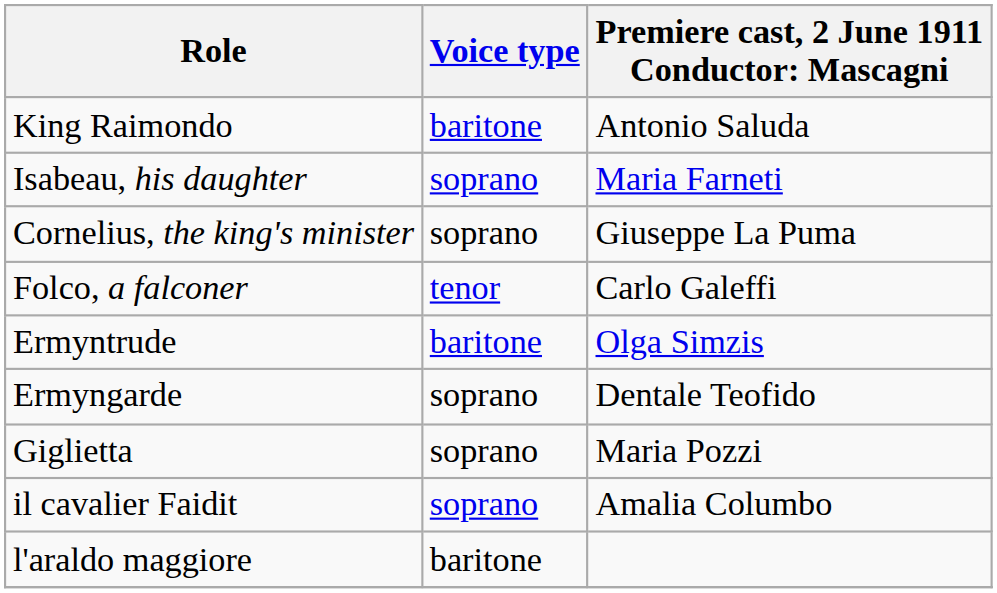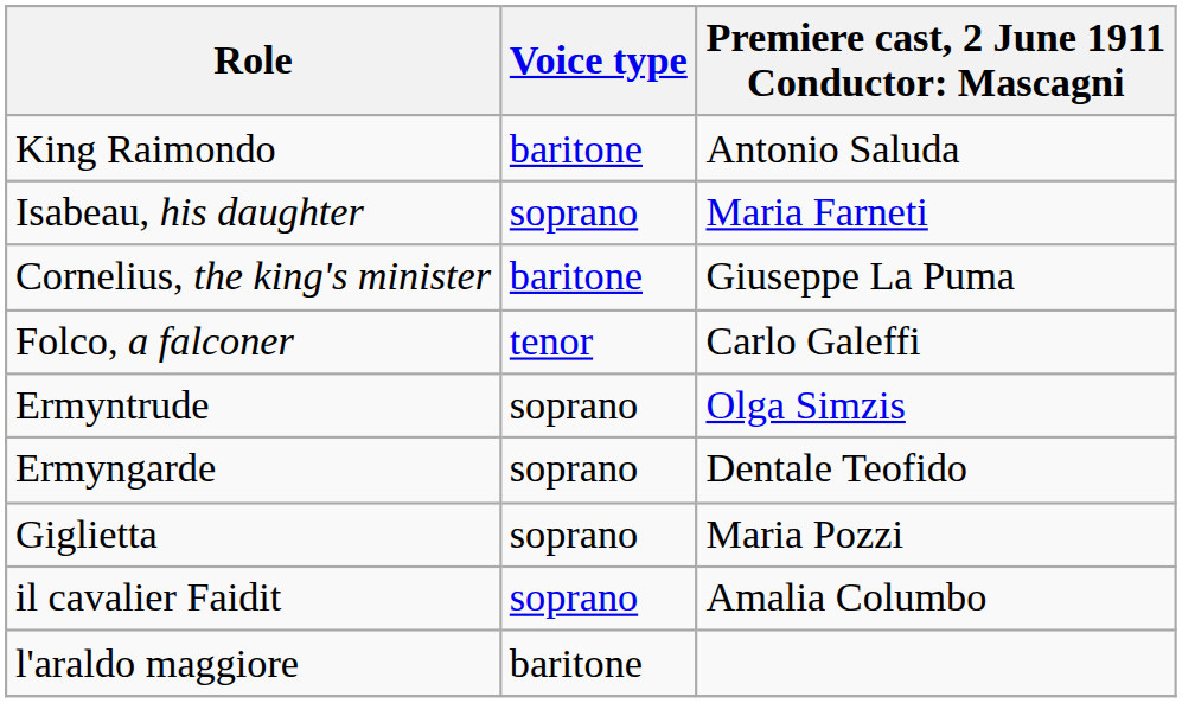Cornelius, the king's minister | Voice type: soprano -> baritone
Ermyntrude | Voice type: baritone -> soprano
